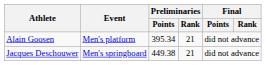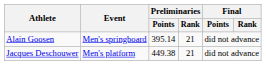Alain Goosen | Event: Men's platform -> Men's springboard
Alain Goosen | Preliminaries / Points: 395.34 -> 395.14
Jacques Deschouwer | Event: Men's springboard -> Men's platform
